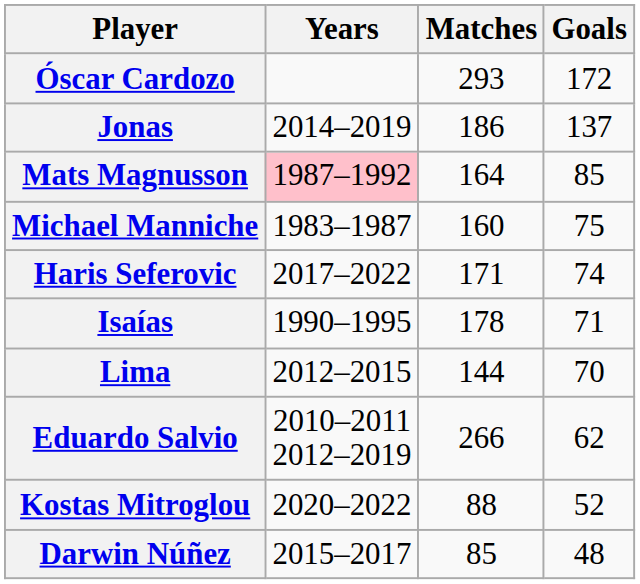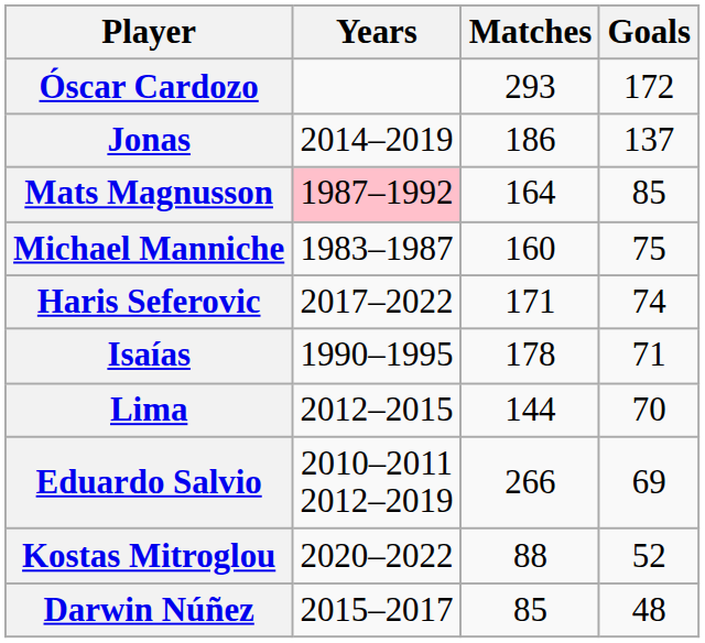Eduardo Salvio | Goals: 62 -> 69
